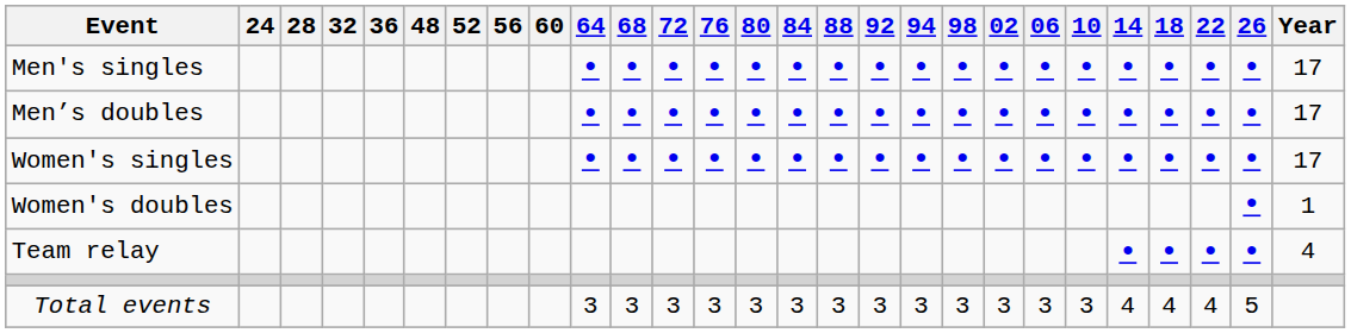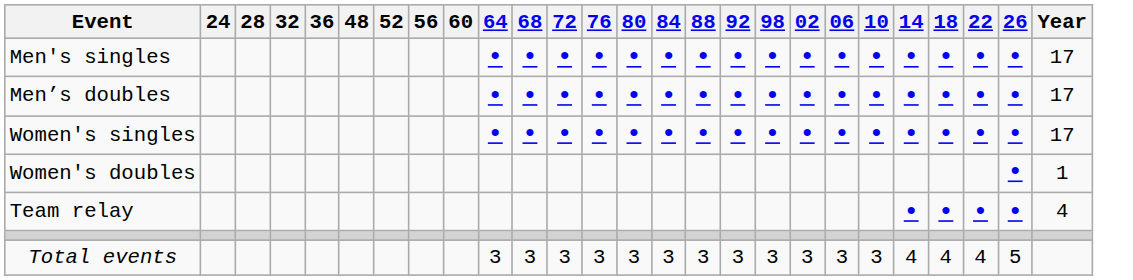- column: 94 | • | • | • | 3
